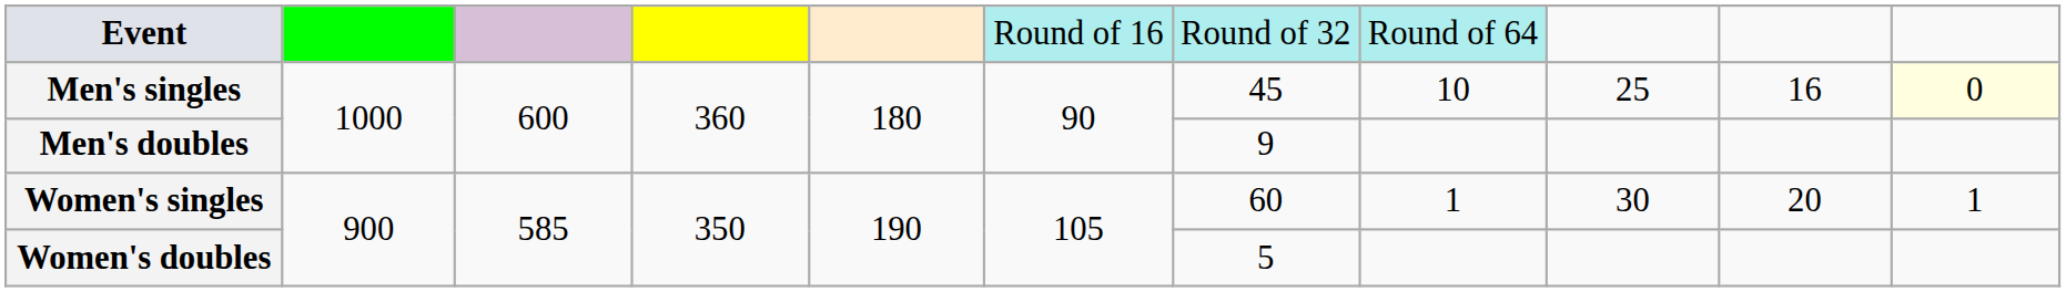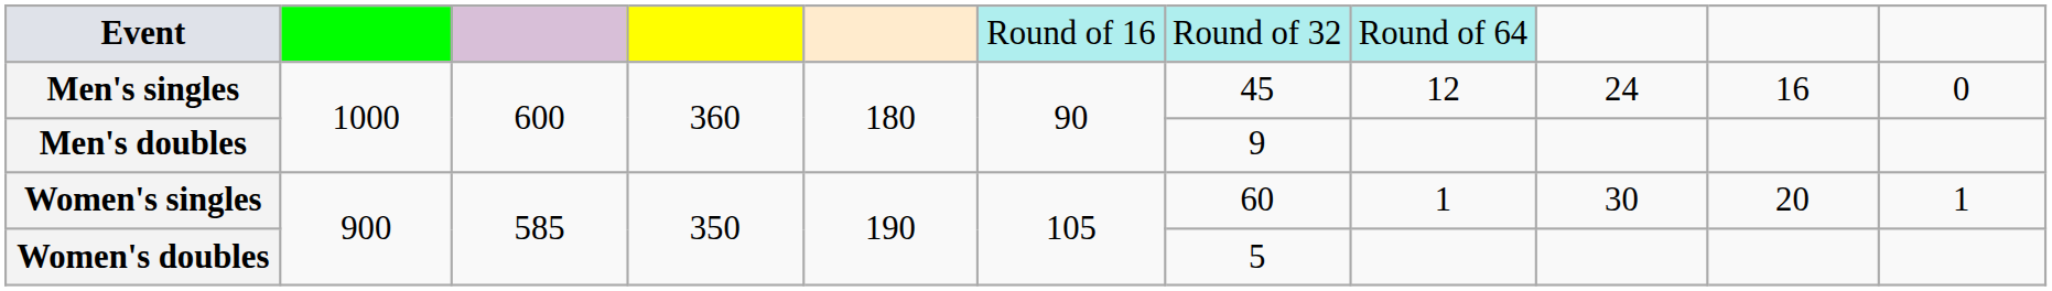Men's singles | column 8: 10 -> 12
Men's singles | column 9: 25 -> 24
Men's singles | column 11: lightyellow background -> no background
